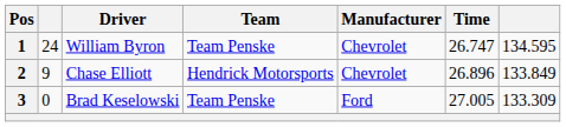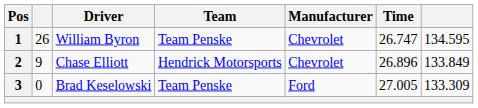William Byron | column 2: 24 -> 26
